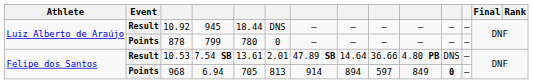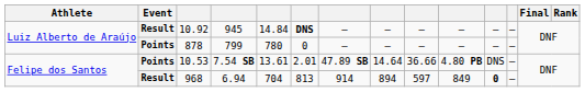10.92 | column 5: 18.44 -> 14.84
10.92 | column 6: normal -> bold
10.53 | Event: Result -> Points
968 | Event: Points -> Result
968 | column 5: 705 -> 704
